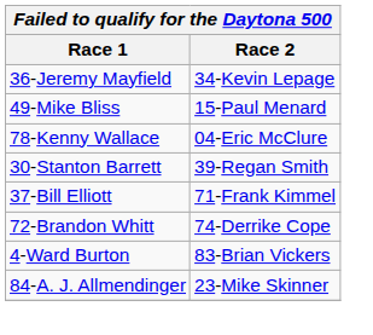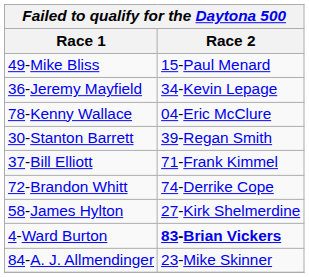rows swapped: 49-Mike Bliss <-> 36-Jeremy Mayfield
+ row: 58-James Hylton | 27-Kirk Shelmerdine
4-Ward Burton | Race 2: normal -> bold
